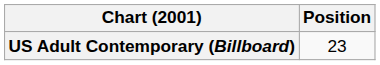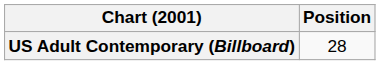US Adult Contemporary (Billboard) | Position: 23 -> 28
